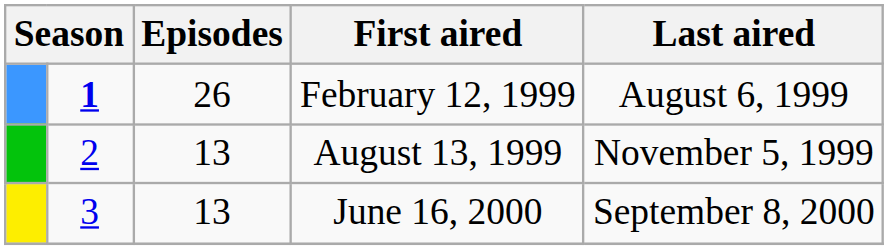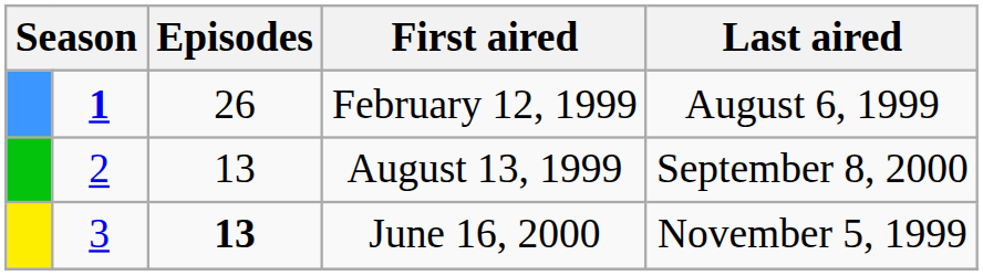August 13, 1999 | Last aired: November 5, 1999 -> September 8, 2000
June 16, 2000 | Episodes: normal -> bold
June 16, 2000 | Last aired: September 8, 2000 -> November 5, 1999
